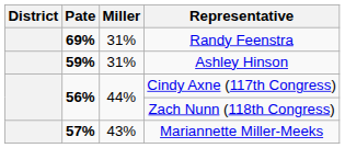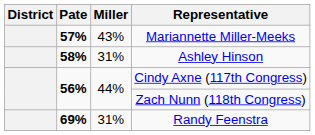rows swapped: Mariannette Miller-Meeks <-> Randy Feenstra
Ashley Hinson | Pate: 59% -> 58%
